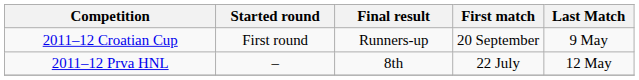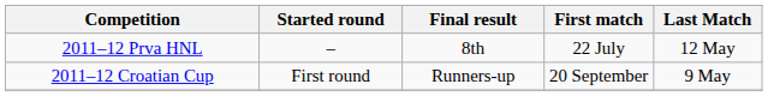rows swapped: 2011–12 Prva HNL <-> 2011–12 Croatian Cup
